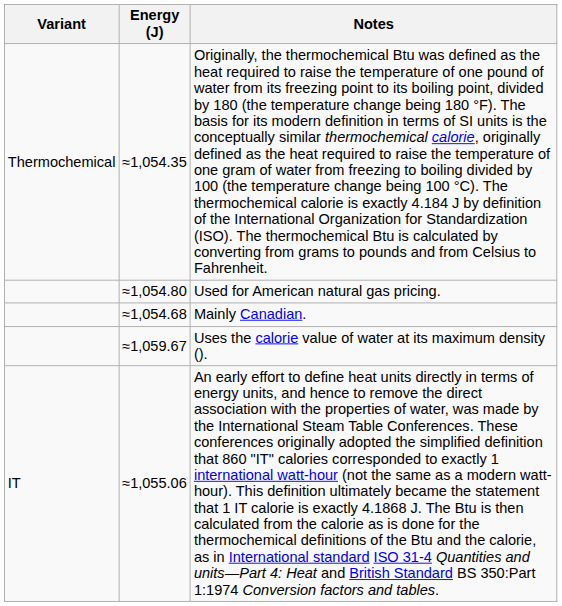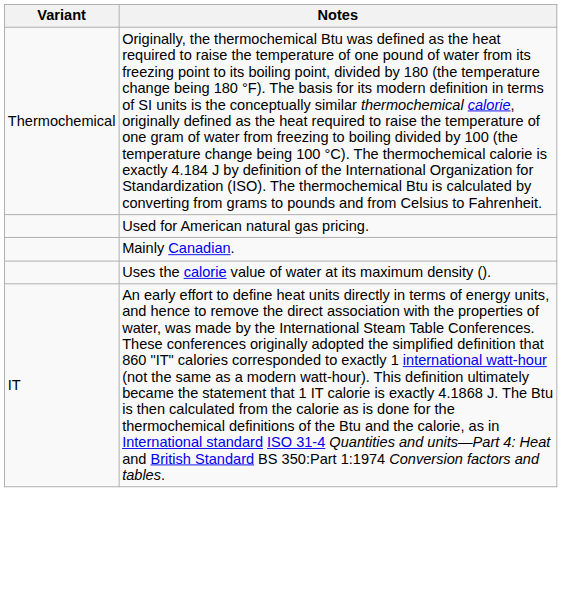- column: Energy (J) | ≈1,054.35 | ≈1,054.80 | ≈1,054.68 | ≈1,059.67 | ≈1,055.06
